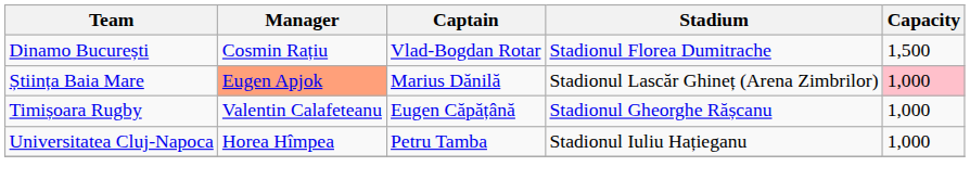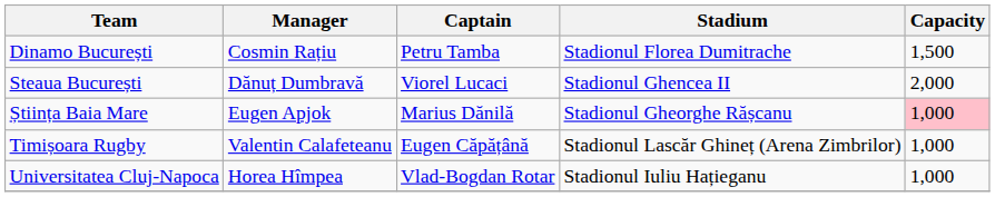Dinamo București | Captain: Vlad-Bogdan Rotar -> Petru Tamba
+ row: Steaua București | Dănuț Dumbravă | Viorel Lucaci | Stadionul Ghencea II | 2,000
Știința Baia Mare | Manager: lightsalmon background -> no background
Știința Baia Mare | Stadium: Stadionul Lascăr Ghineț (Arena Zimbrilor) -> Stadionul Gheorghe Rășcanu
Timișoara Rugby | Stadium: Stadionul Gheorghe Rășcanu -> Stadionul Lascăr Ghineț (Arena Zimbrilor)
Universitatea Cluj-Napoca | Captain: Petru Tamba -> Vlad-Bogdan Rotar
